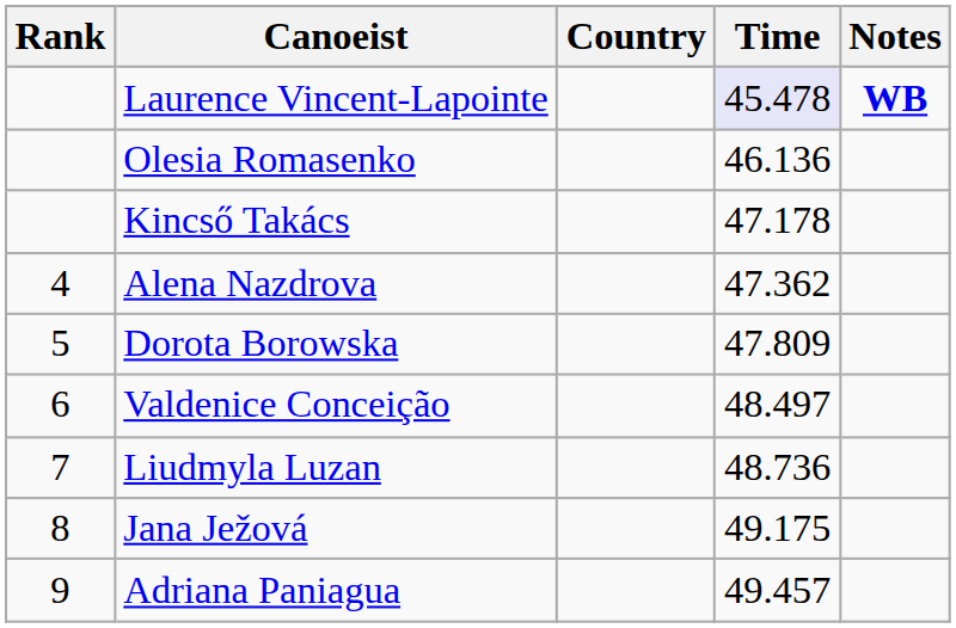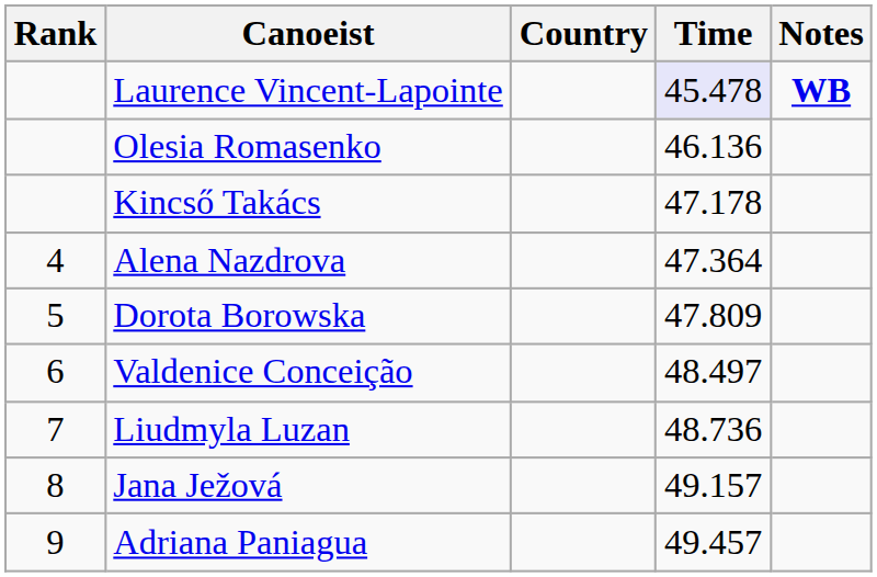Alena Nazdrova | Time: 47.362 -> 47.364
Jana Ježová | Time: 49.175 -> 49.157
